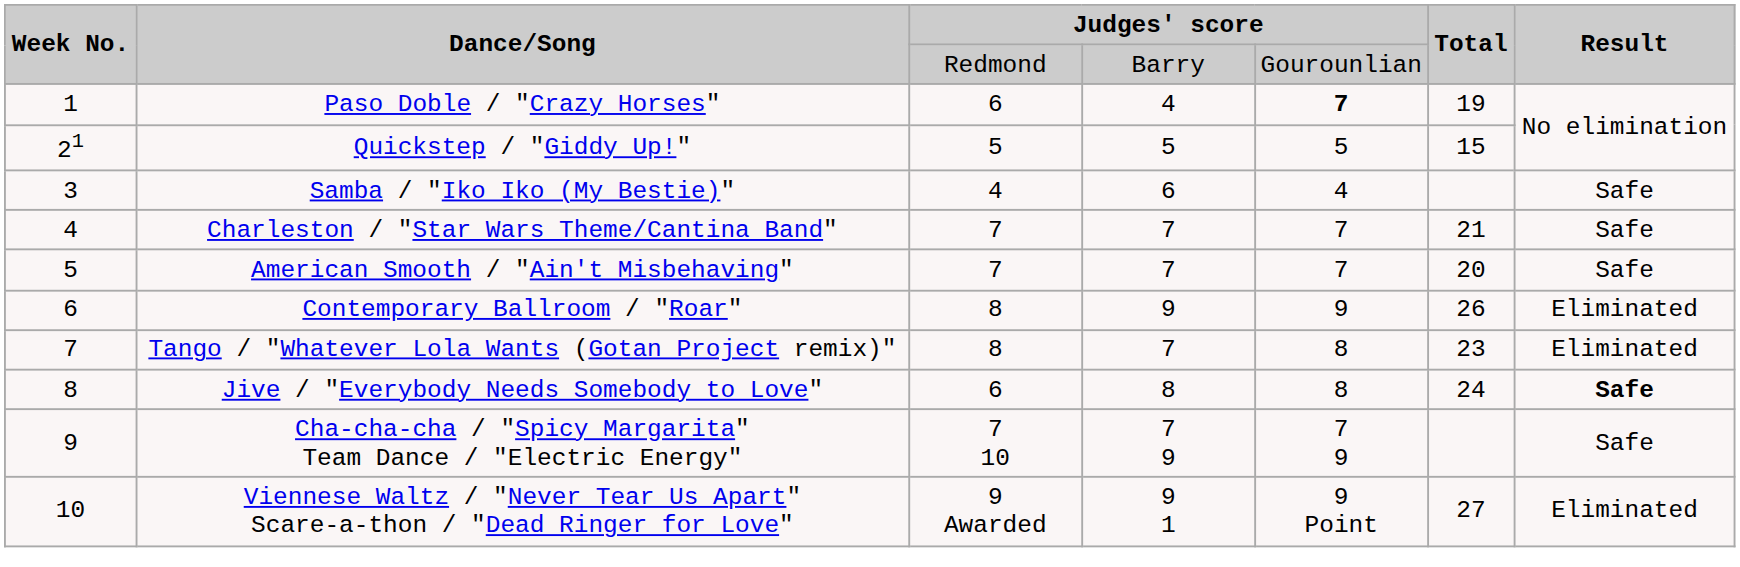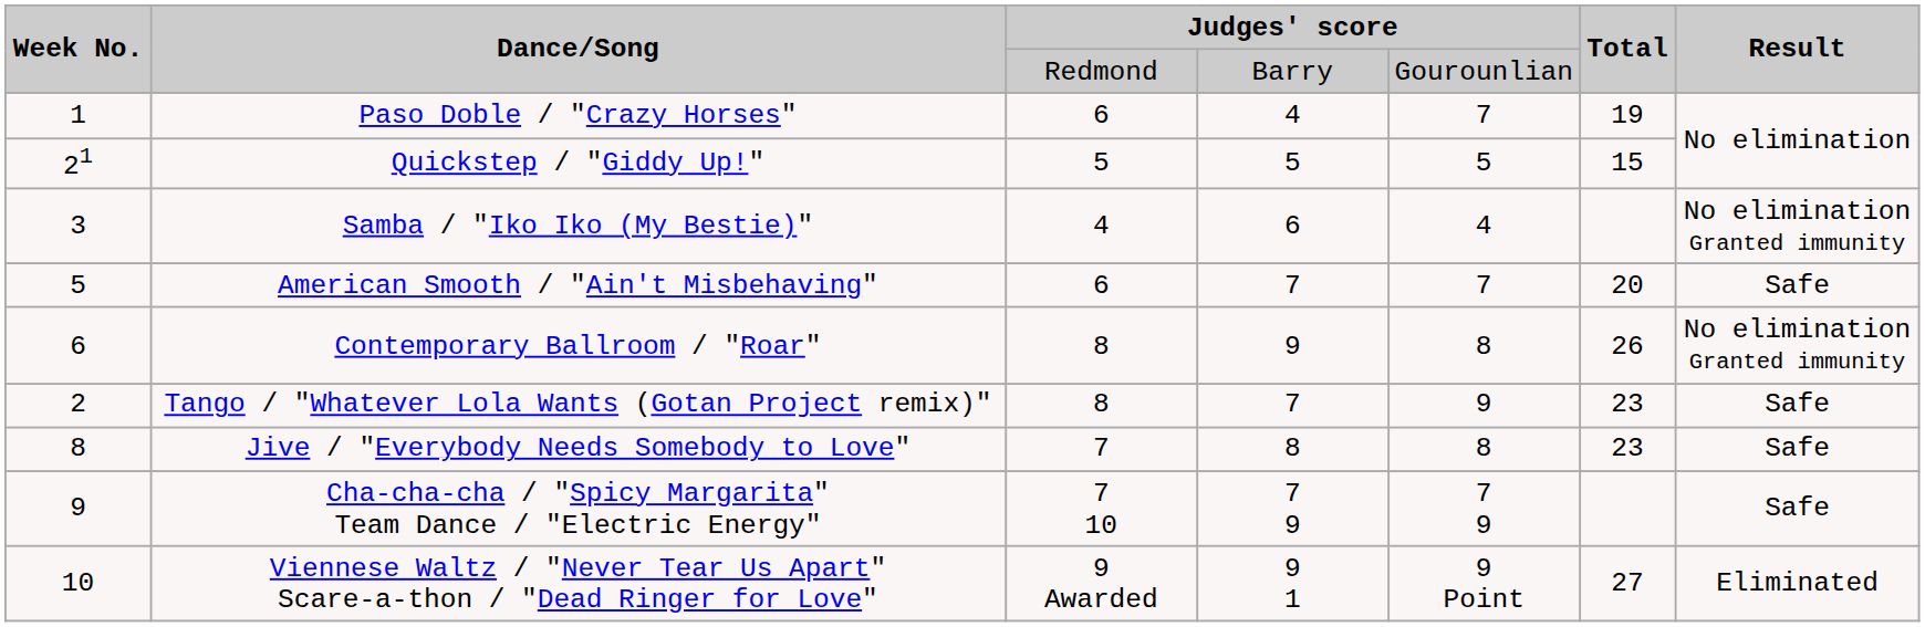Paso Doble / "Crazy Horses" | column 5: bold -> normal
Samba / "Iko Iko (My Bestie)" | Result: Safe -> No elimination Granted immunity
- row: 4 | Charleston / "Star Wars Theme/Cantina Band" | 7 | 7 | 7 | 21 | Safe
American Smooth / "Ain't Misbehaving" | column 3: 7 -> 6
Contemporary Ballroom / "Roar" | column 5: 9 -> 8
Contemporary Ballroom / "Roar" | Result: Eliminated -> No elimination Granted immunity
Tango / "Whatever Lola Wants (Gotan Project remix)" | Week No.: 7 -> 2
Tango / "Whatever Lola Wants (Gotan Project remix)" | column 5: 8 -> 9
Tango / "Whatever Lola Wants (Gotan Project remix)" | Result: Eliminated -> Safe
Jive / "Everybody Needs Somebody to Love" | column 3: 6 -> 7
Jive / "Everybody Needs Somebody to Love" | Total: 24 -> 23
Jive / "Everybody Needs Somebody to Love" | Result: bold -> normal
